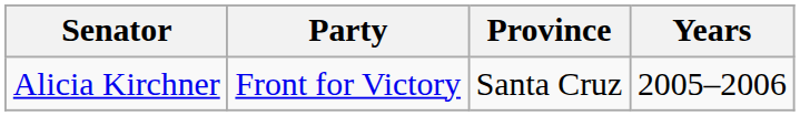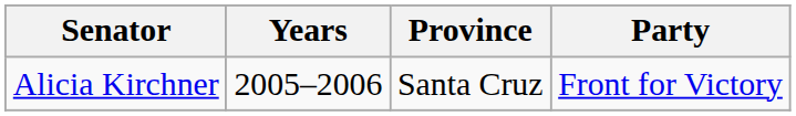columns swapped: Years <-> Party
